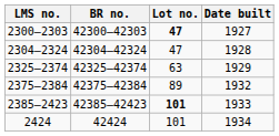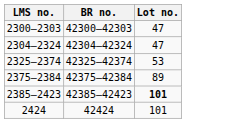- column: Date built | 1927 | 1928 | 1929 | 1932 | 1933 | 1934
2300–2303 | Lot no.: bold -> normal
2325–2374 | Lot no.: 63 -> 53
